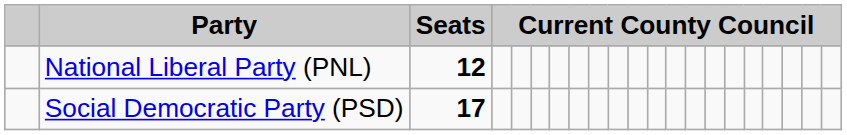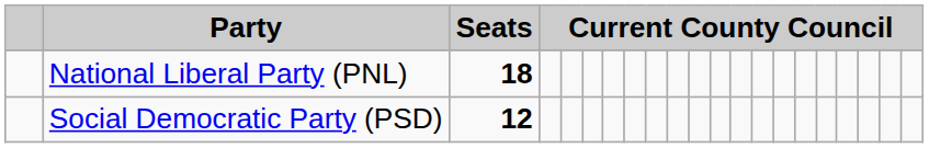National Liberal Party (PNL) | Seats: 12 -> 18
Social Democratic Party (PSD) | Seats: 17 -> 12
